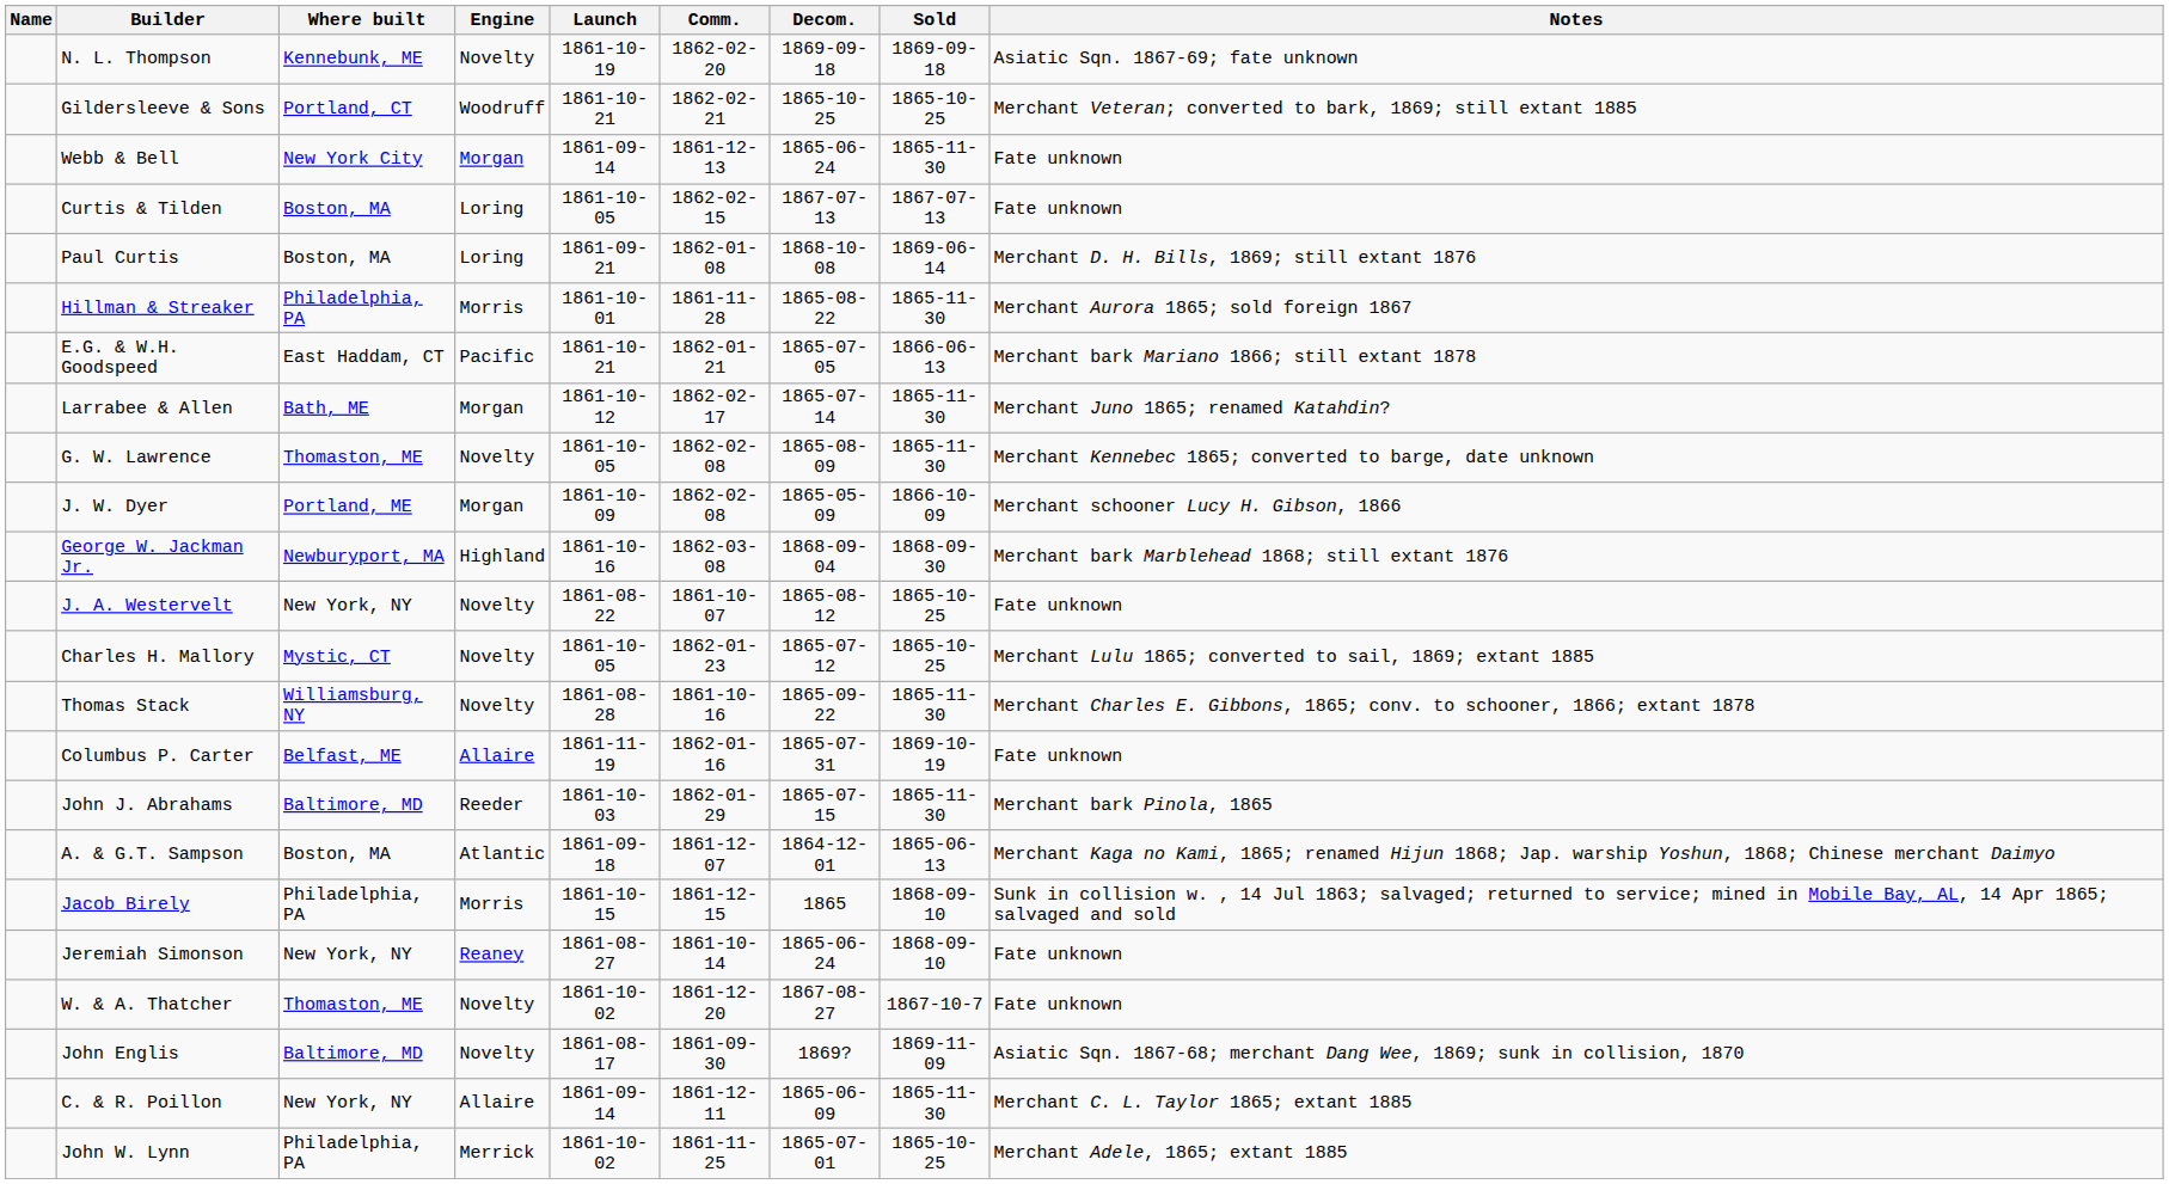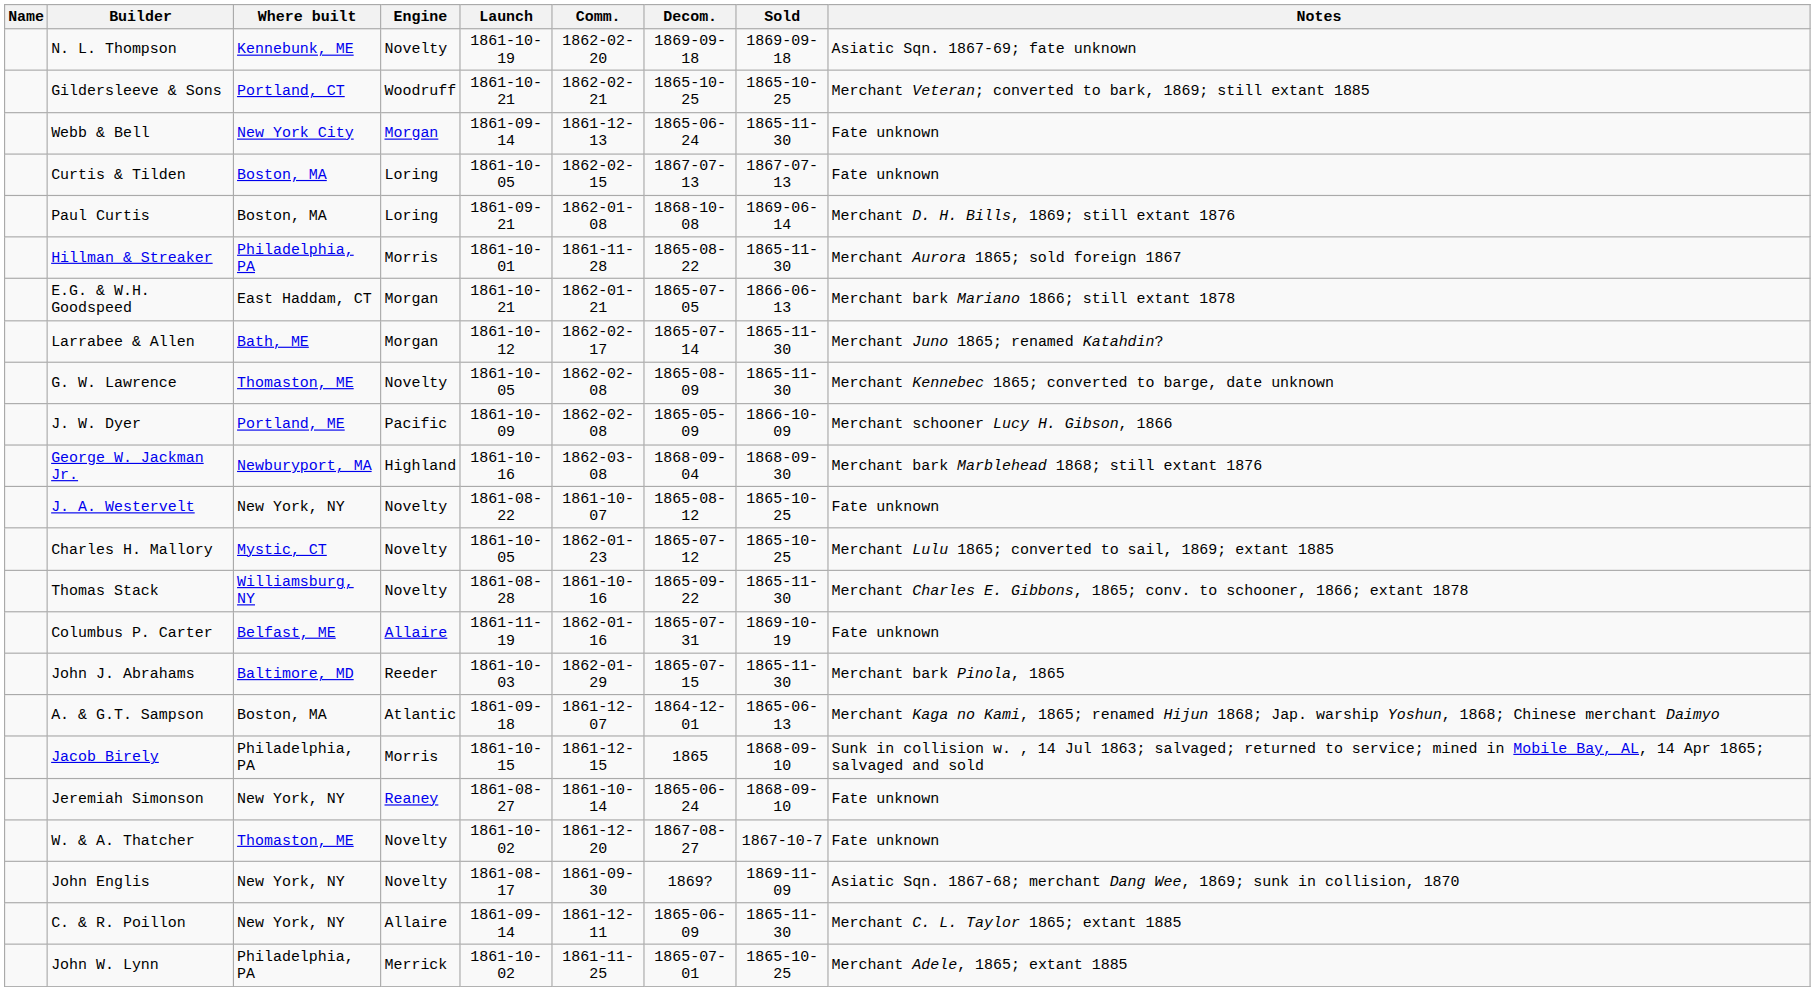E.G. & W.H. Goodspeed | Engine: Pacific -> Morgan
J. W. Dyer | Engine: Morgan -> Pacific
John Englis | Where built: Baltimore, MD -> New York, NY
